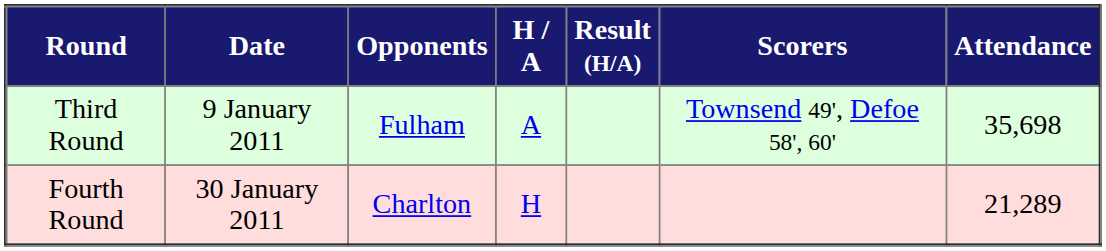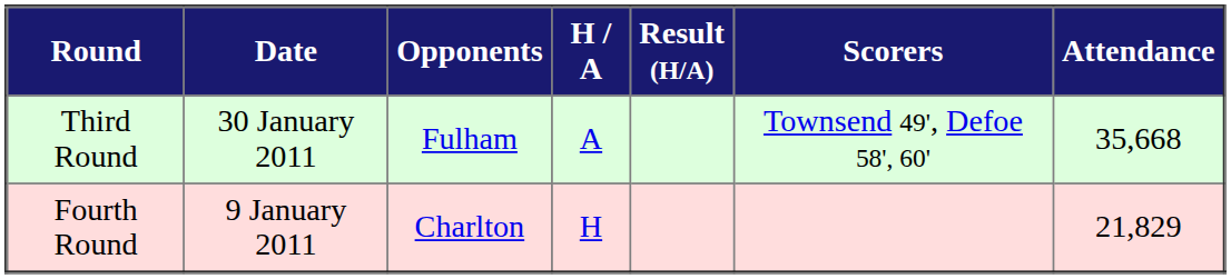Third Round | Date: 9 January 2011 -> 30 January 2011
Third Round | Attendance: 35,698 -> 35,668
Fourth Round | Date: 30 January 2011 -> 9 January 2011
Fourth Round | Attendance: 21,289 -> 21,829
